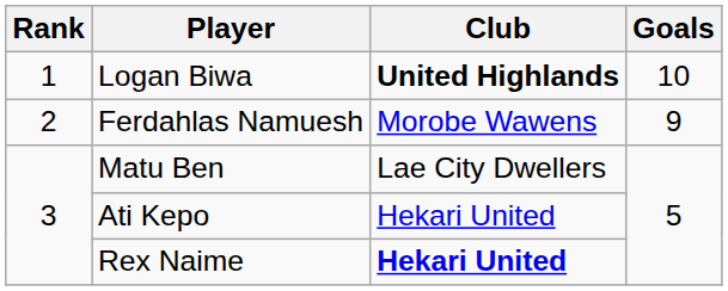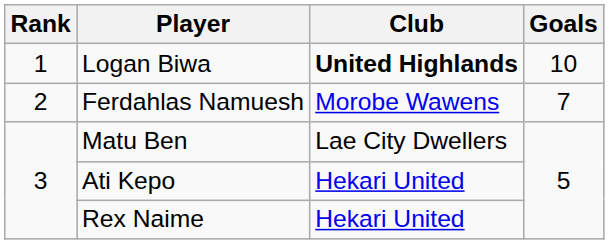Ferdahlas Namuesh | Goals: 9 -> 7
Rex Naime | Club: bold -> normal
